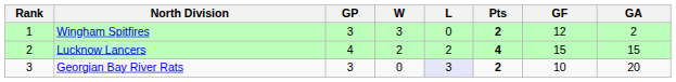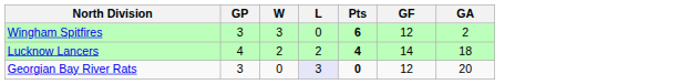- column: Rank | 1 | 2 | 3
Wingham Spitfires | Pts: 2 -> 6
Lucknow Lancers | GF: 15 -> 14
Lucknow Lancers | GA: 15 -> 18
Georgian Bay River Rats | Pts: 2 -> 0
Georgian Bay River Rats | GF: 10 -> 12
